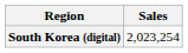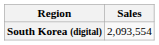South Korea (digital) | Sales: 2,023,254 -> 2,093,554
